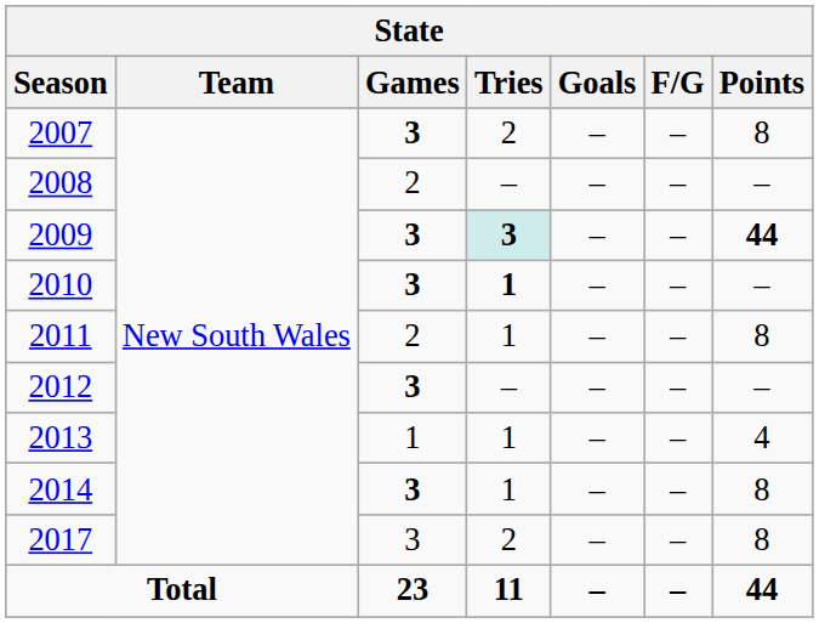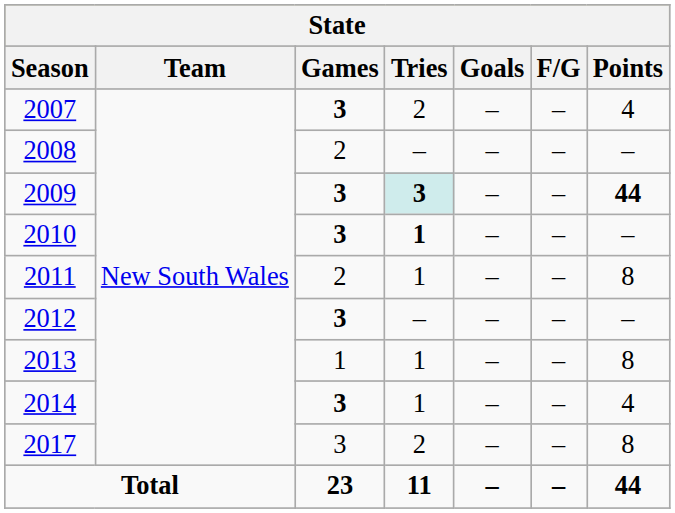2007 | Points: 8 -> 4
2013 | Points: 4 -> 8
2014 | Points: 8 -> 4
